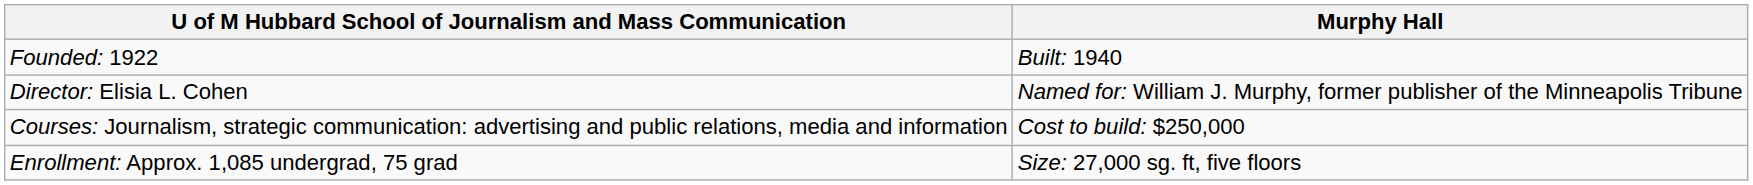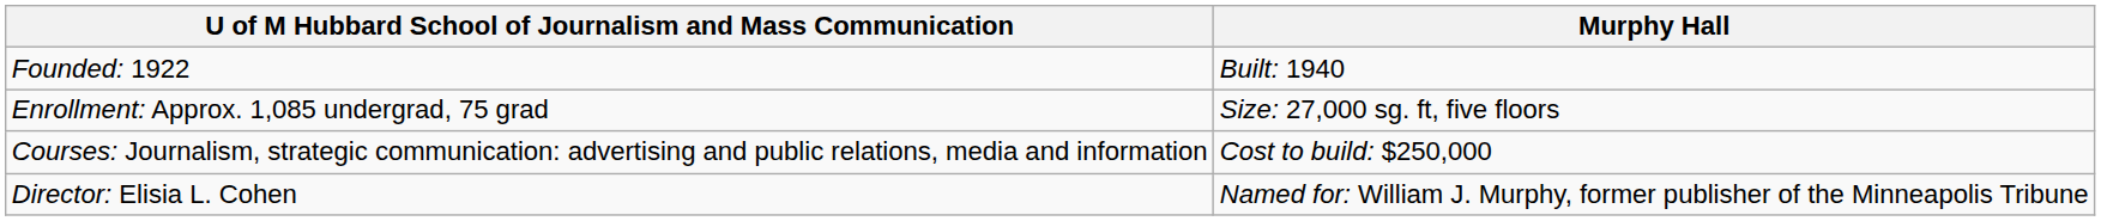rows swapped: Enrollment: Approx. 1,085 undergrad, 75 grad <-> Director: Elisia L. Cohen
